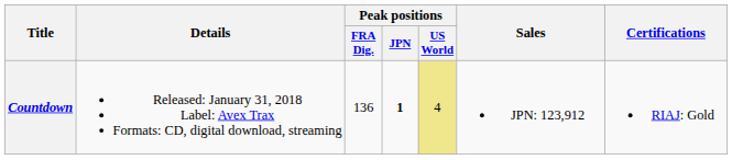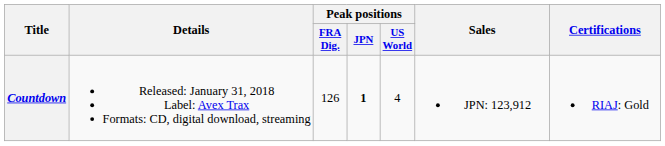Countdown | Peak positions / FRA Dig.: 136 -> 126
Countdown | Peak positions / US World: khaki background -> no background
